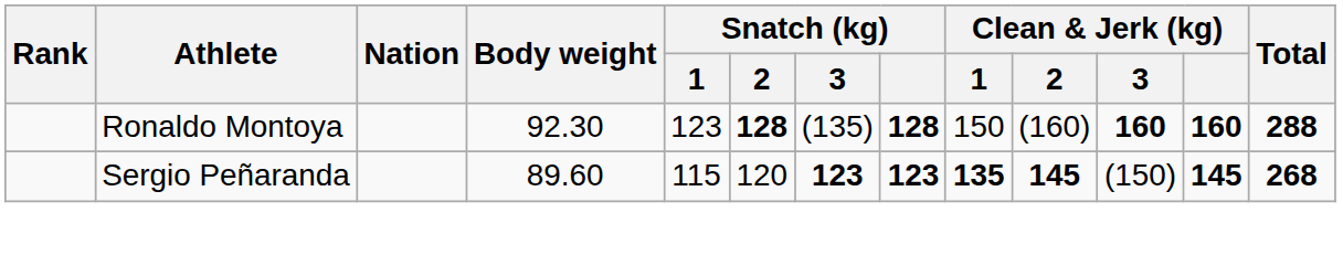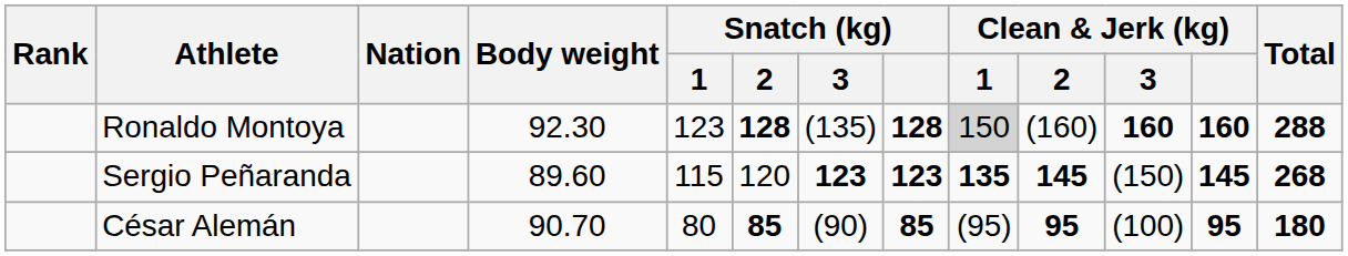Ronaldo Montoya | Clean & Jerk (kg) / 1: no background -> lightgrey background
+ row: César Alemán | 90.70 | 80 | 85 | (90) | 85 | (95) | 95 | (100) | 95 | 180
